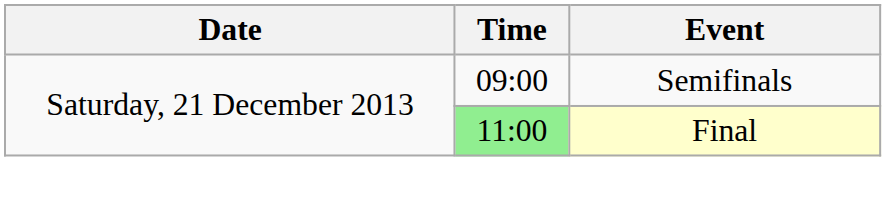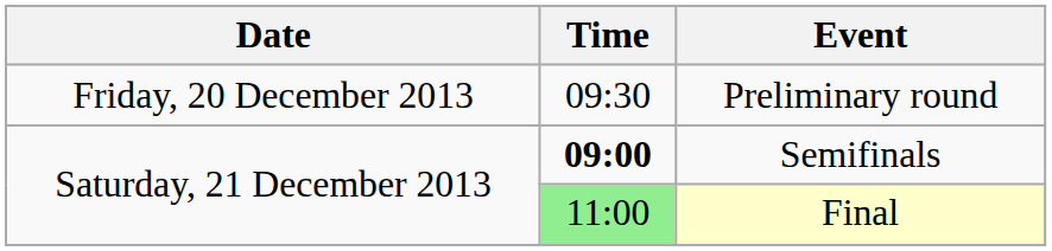+ row: Friday, 20 December 2013 | 09:30 | Preliminary round
Semifinals | Time: normal -> bold
